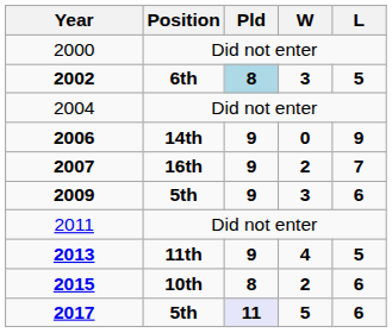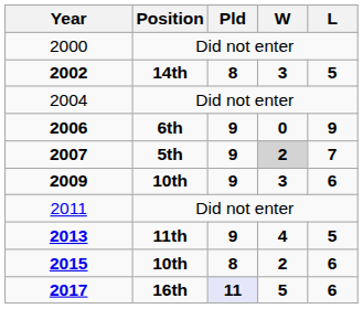2002 | Position: 6th -> 14th
2002 | Pld: lightblue background -> no background
2006 | Position: 14th -> 6th
2007 | Position: 16th -> 5th
2007 | W: no background -> lightgrey background
2009 | Position: 5th -> 10th
2017 | Position: 5th -> 16th
